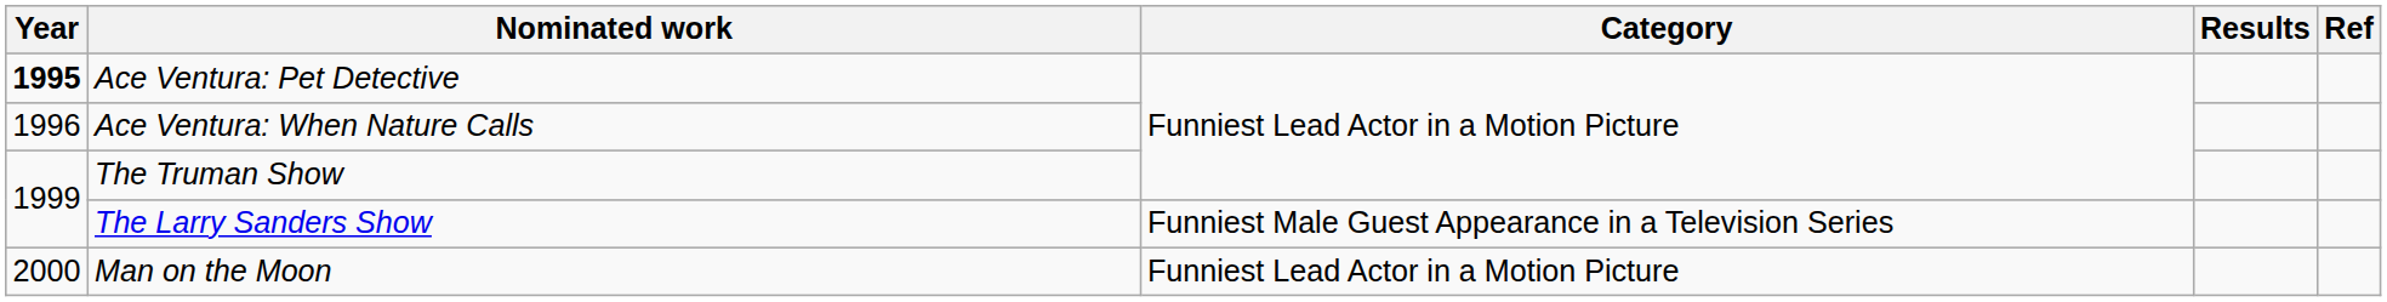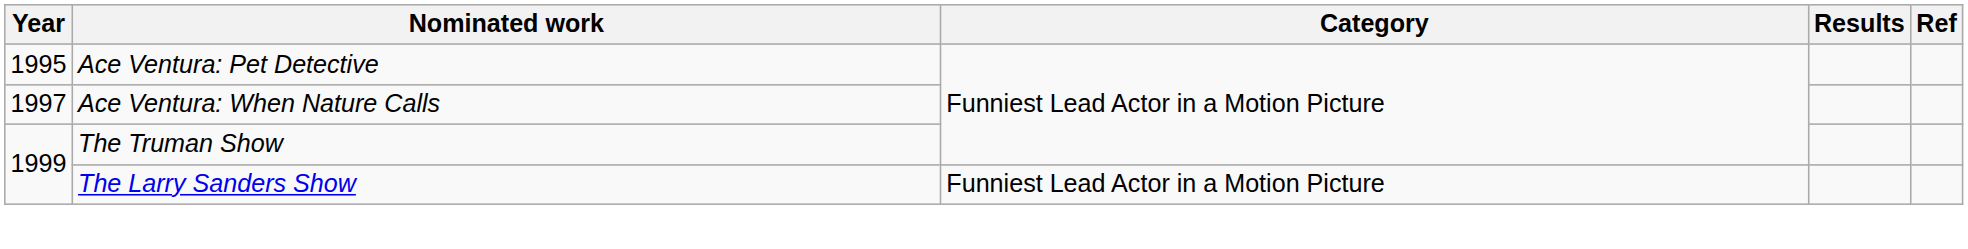Ace Ventura: Pet Detective | Year: bold -> normal
Ace Ventura: When Nature Calls | Year: 1996 -> 1997
The Larry Sanders Show | Category: Funniest Male Guest Appearance in a Television Series -> Funniest Lead Actor in a Motion Picture
- row: 2000 | Man on the Moon | Funniest Lead Actor in a Motion Picture
